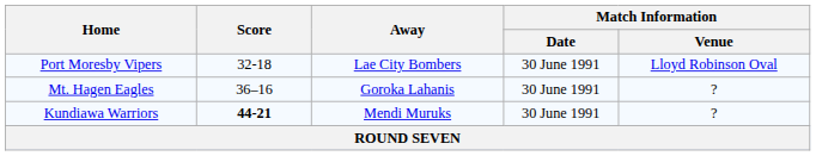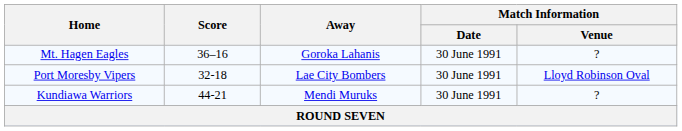rows swapped: Port Moresby Vipers <-> Mt. Hagen Eagles
Kundiawa Warriors | Score: bold -> normal
